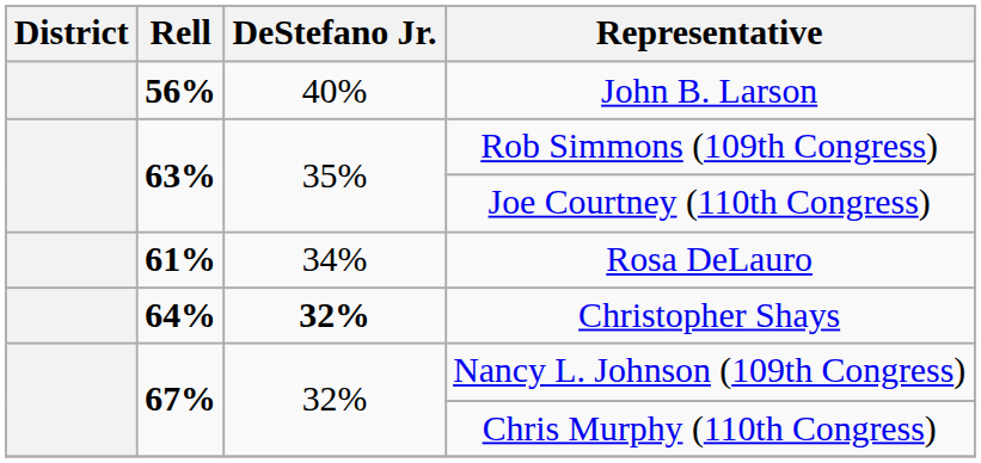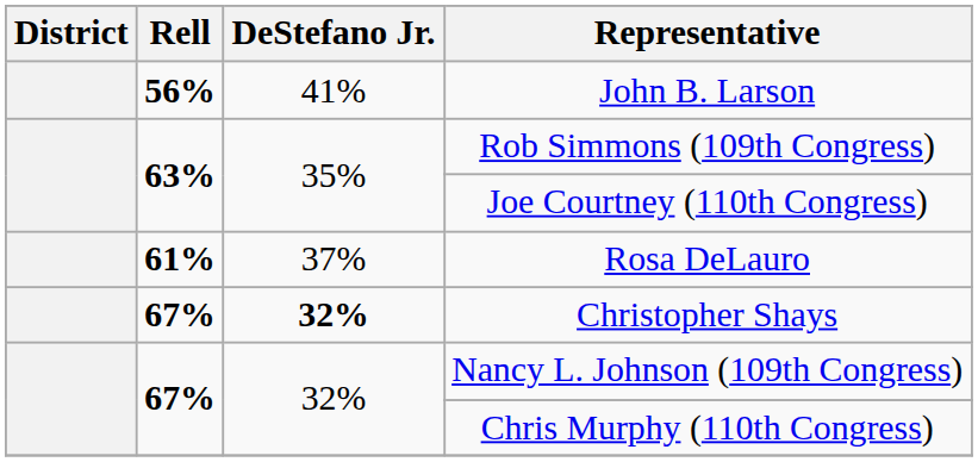John B. Larson | DeStefano Jr.: 40% -> 41%
Rosa DeLauro | DeStefano Jr.: 34% -> 37%
Christopher Shays | Rell: 64% -> 67%
